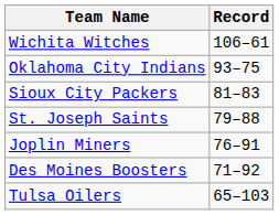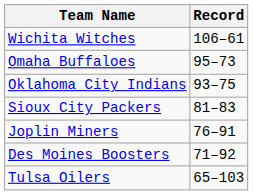+ row: Omaha Buffaloes | 95–73
- row: St. Joseph Saints | 79–88
